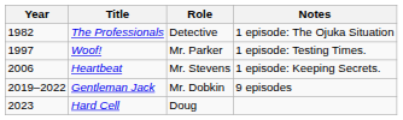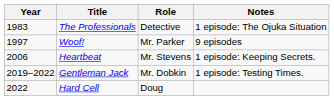The Professionals | Year: 1982 -> 1983
Woof! | Notes: 1 episode: Testing Times. -> 9 episodes
Gentleman Jack | Notes: 9 episodes -> 1 episode: Testing Times.
Hard Cell | Year: 2023 -> 2022
